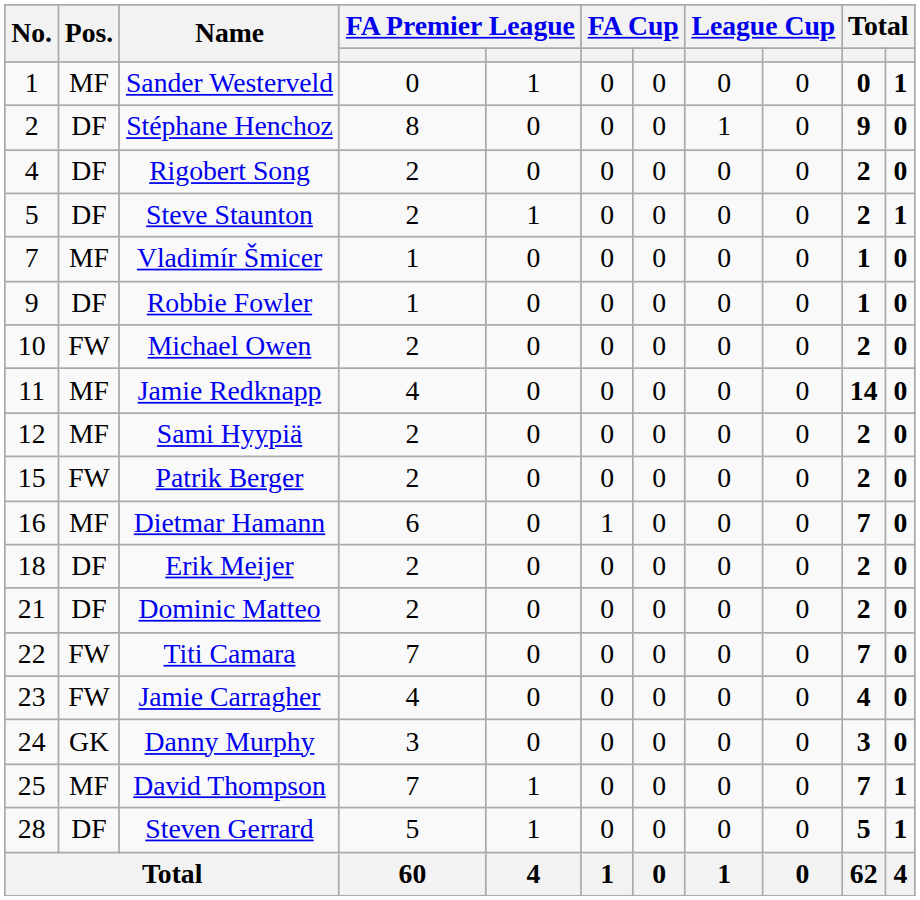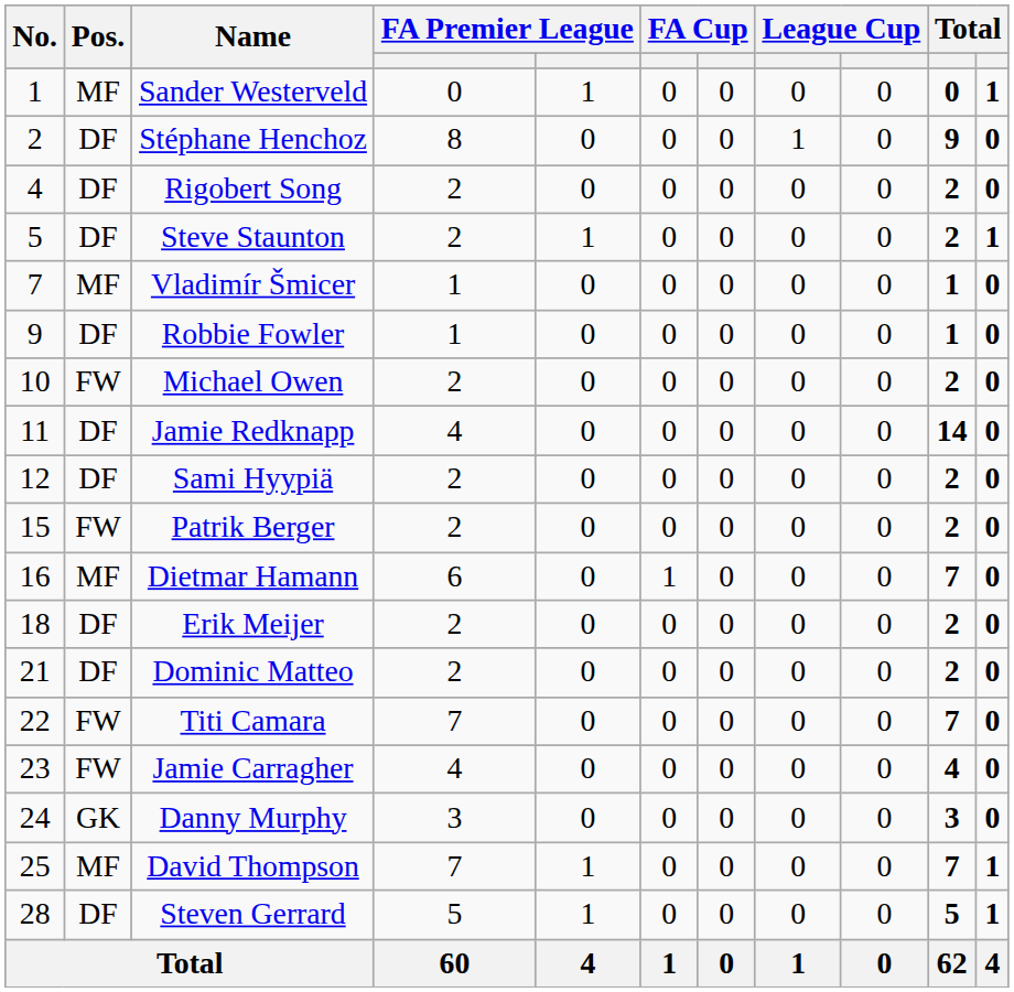Jamie Redknapp | Pos.: MF -> DF
Sami Hyypiä | Pos.: MF -> DF
